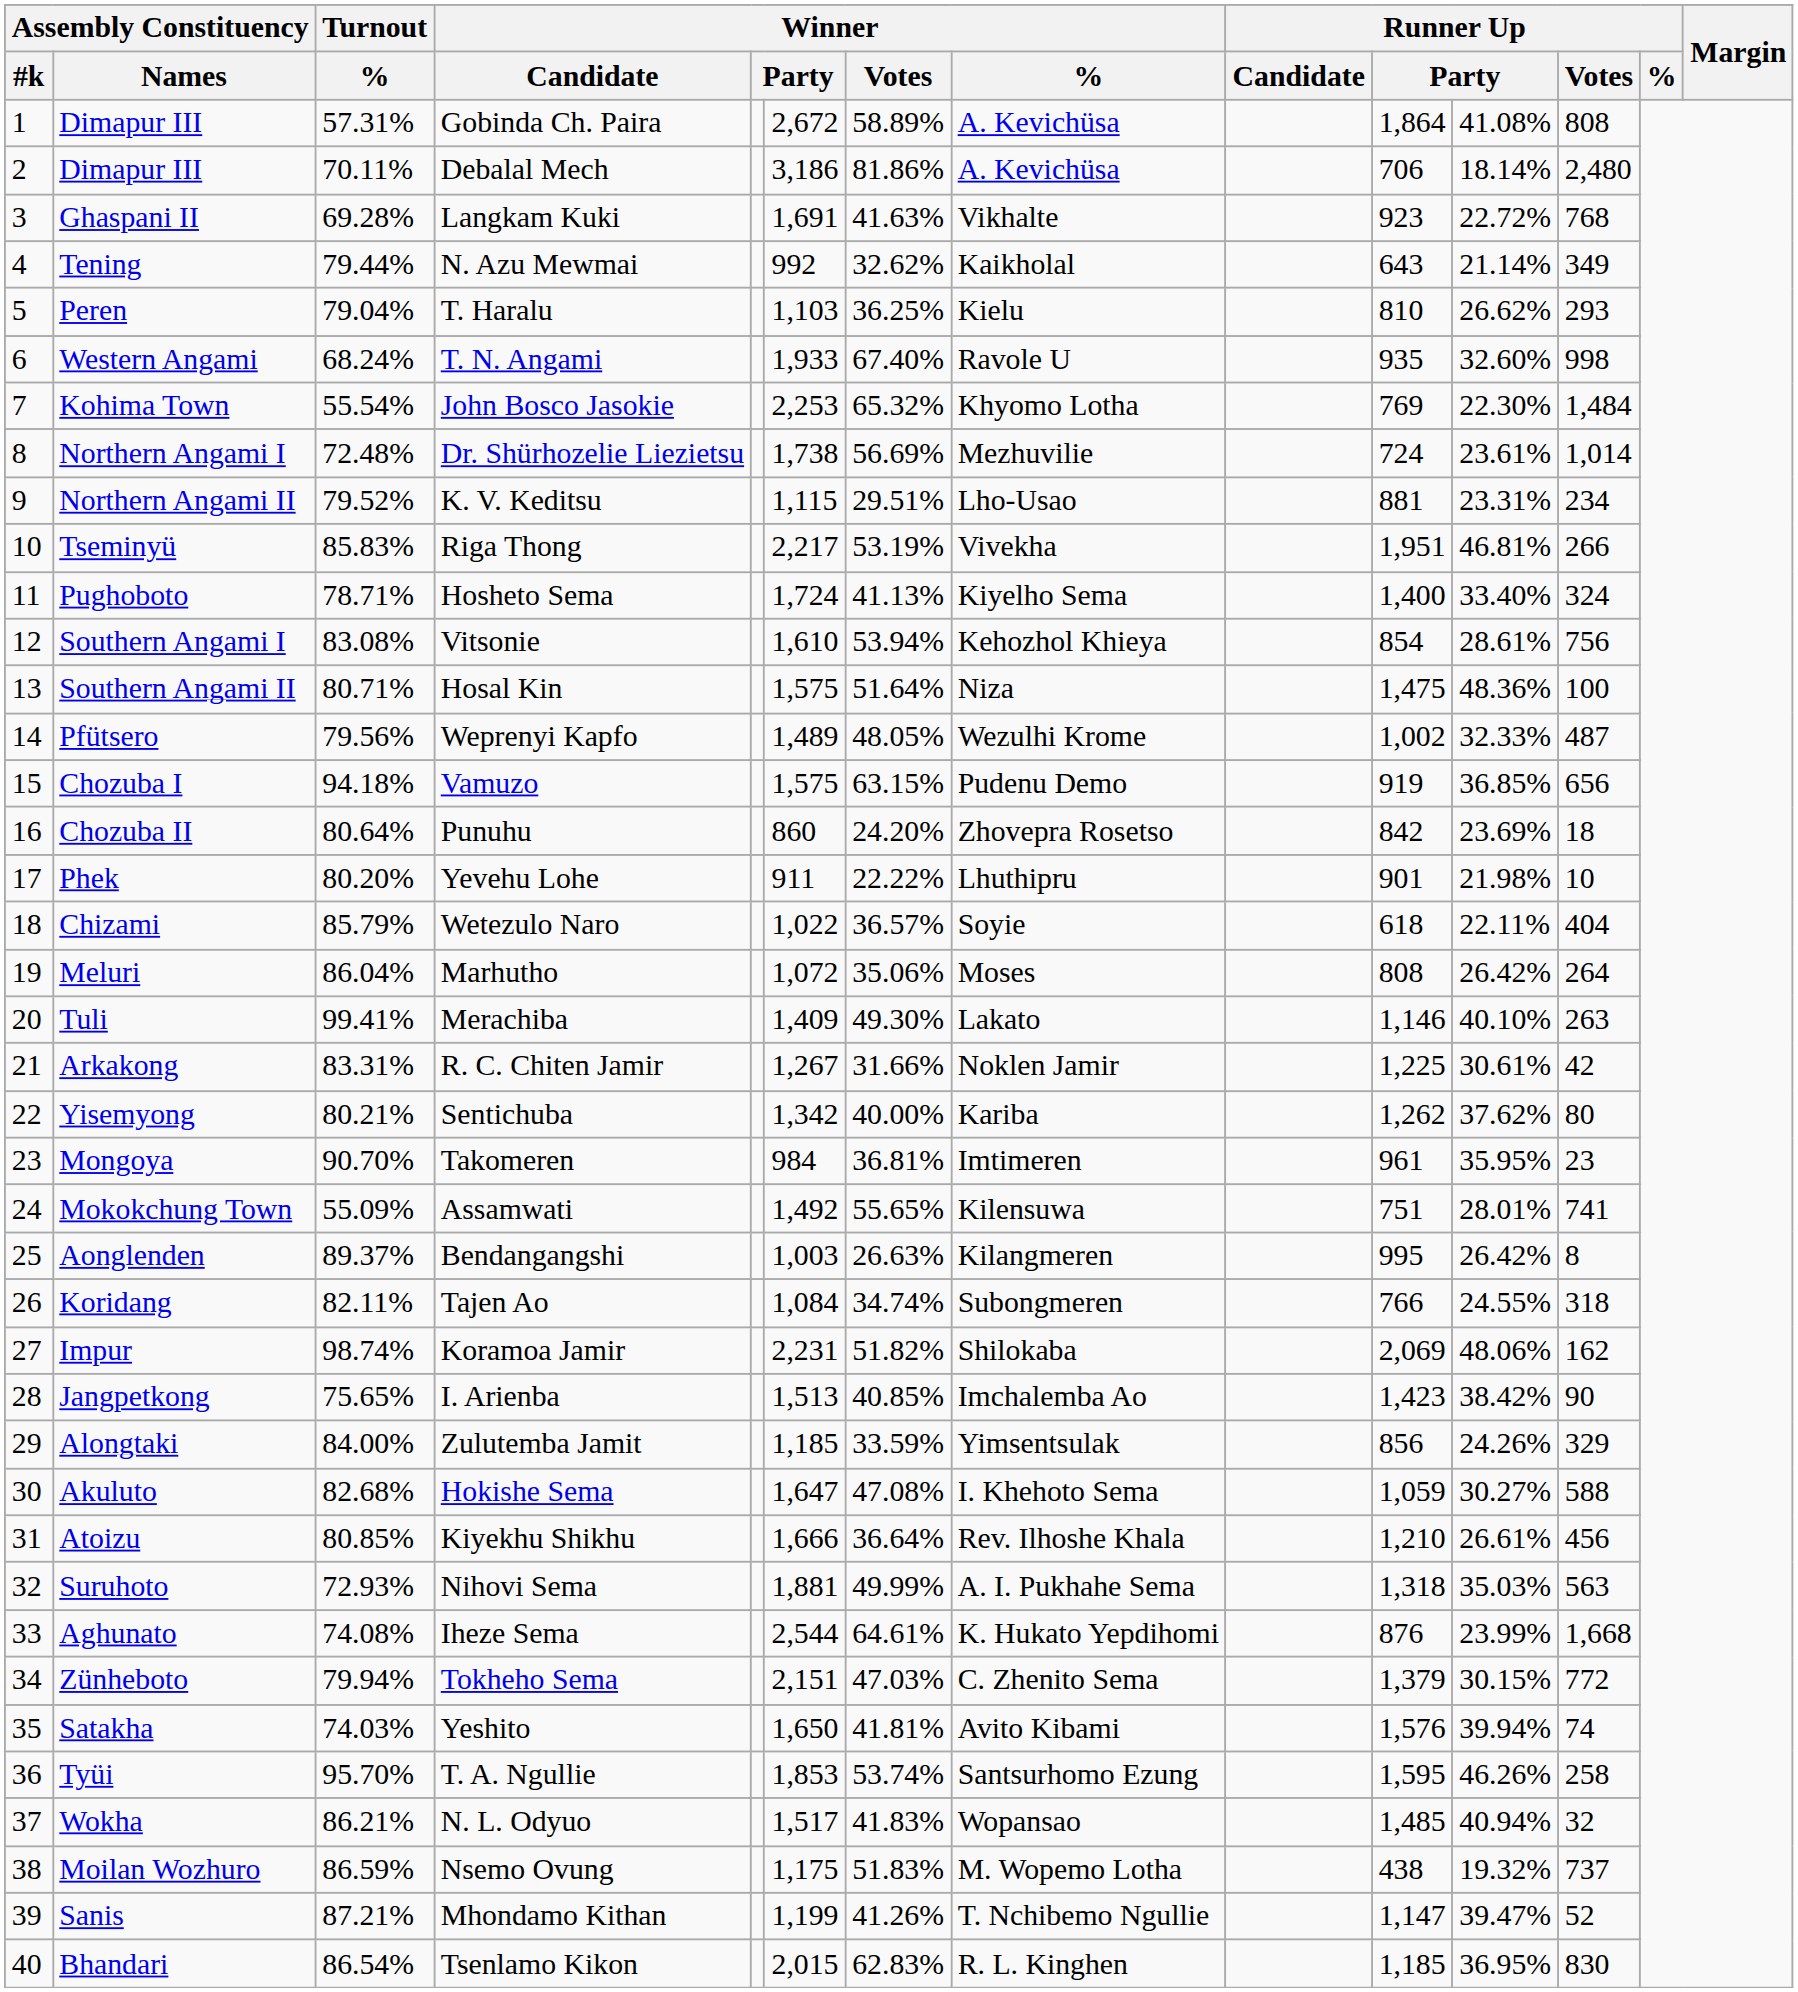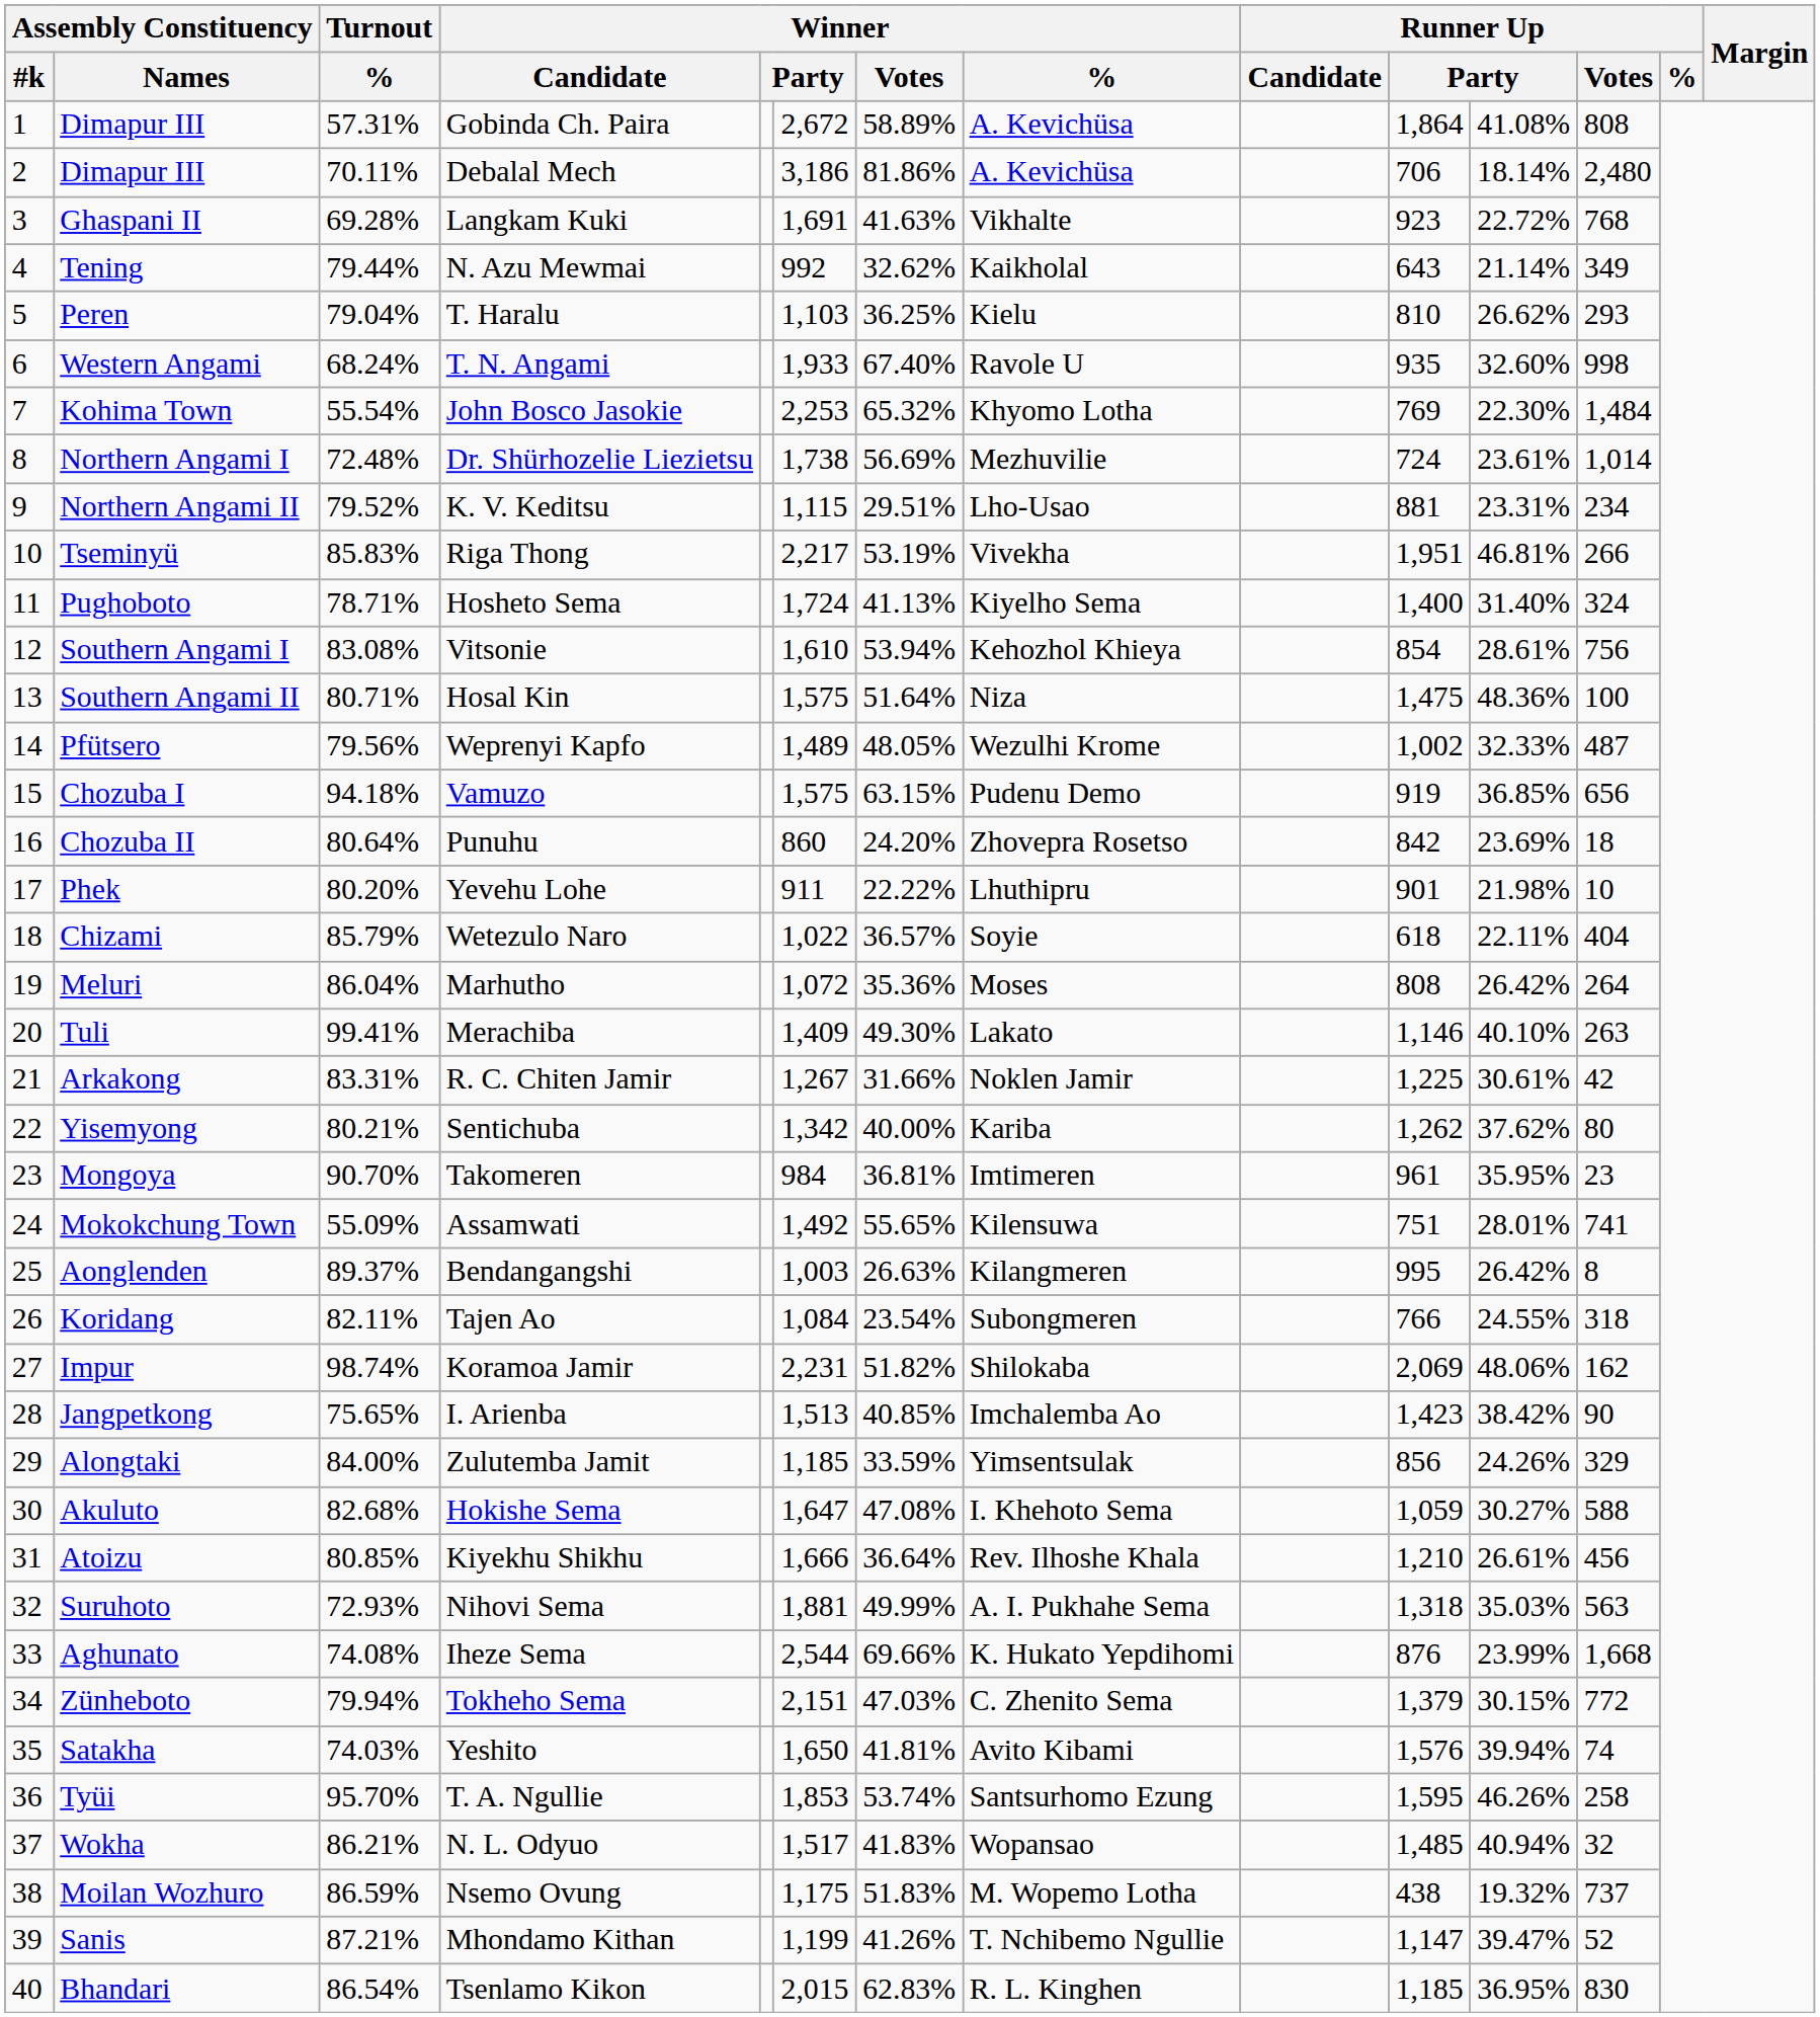Hosheto Sema | column 11: 33.40% -> 31.40%
Marhutho | Winner / Votes: 35.06% -> 35.36%
Tajen Ao | Winner / Votes: 34.74% -> 23.54%
Iheze Sema | Winner / Votes: 64.61% -> 69.66%
